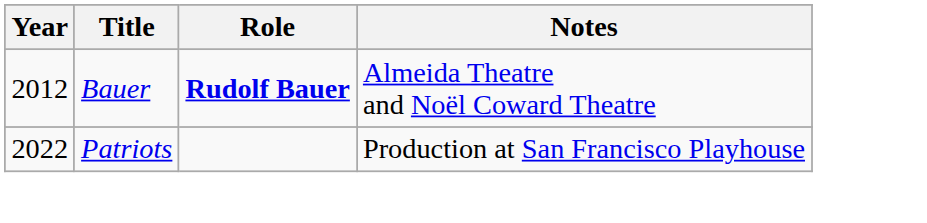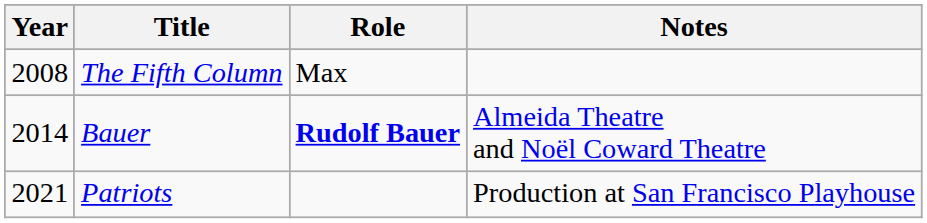+ row: 2008 | The Fifth Column | Max
Bauer | Year: 2012 -> 2014
Patriots | Year: 2022 -> 2021
